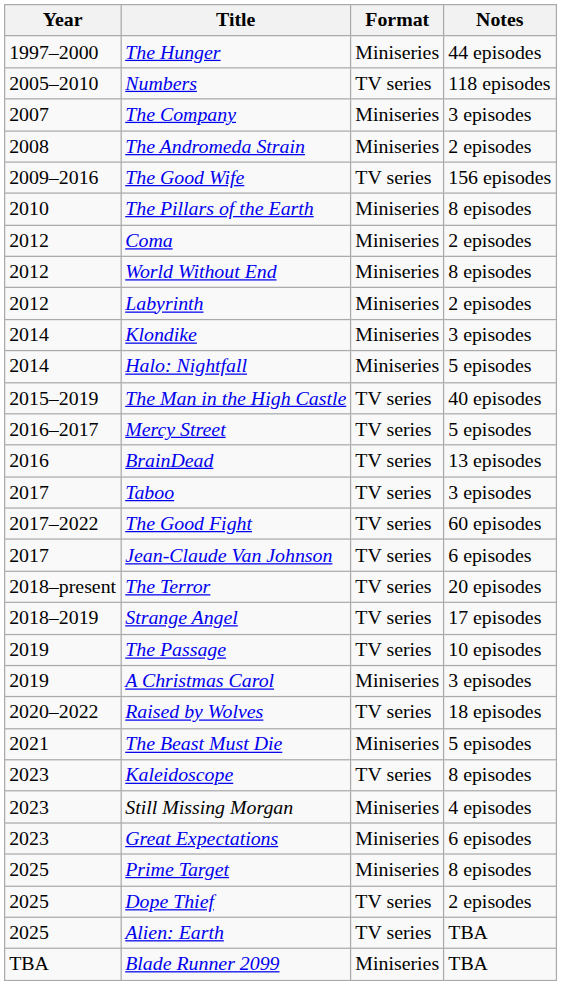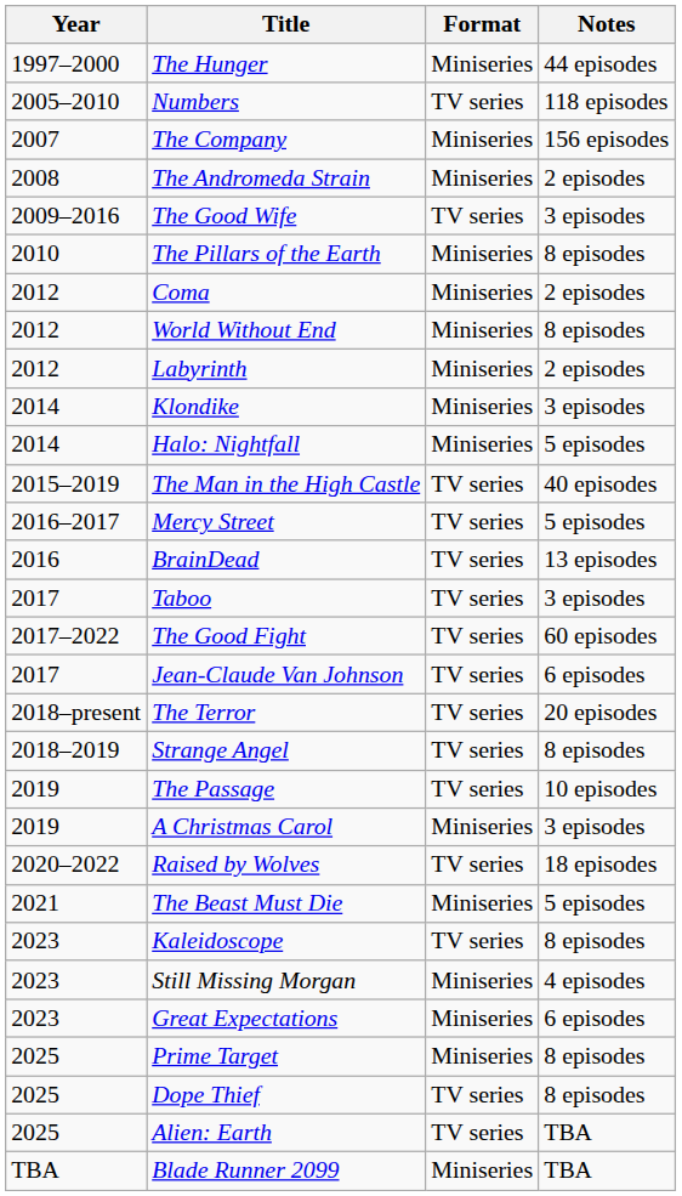The Company | Notes: 3 episodes -> 156 episodes
The Good Wife | Notes: 156 episodes -> 3 episodes
Strange Angel | Notes: 17 episodes -> 8 episodes
Dope Thief | Notes: 2 episodes -> 8 episodes
